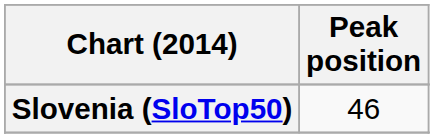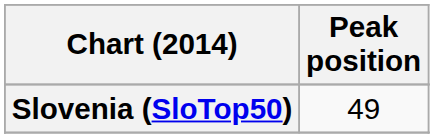Slovenia (SloTop50) | Peak position: 46 -> 49
